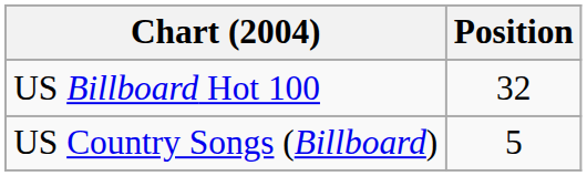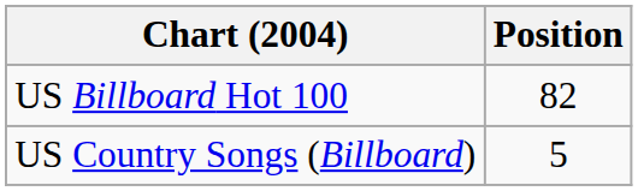US Billboard Hot 100 | Position: 32 -> 82
